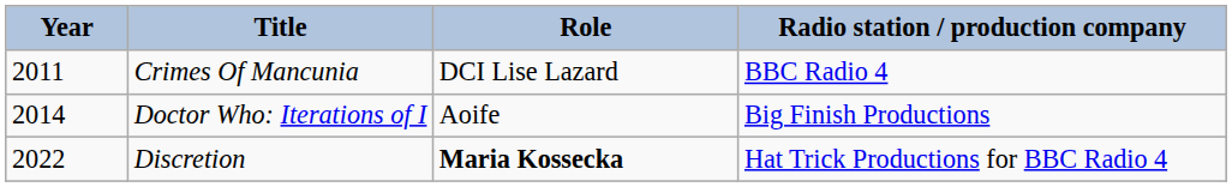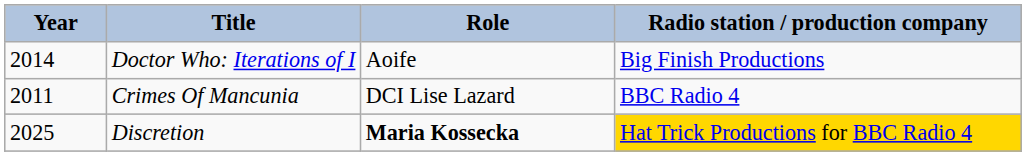rows swapped: Crimes Of Mancunia <-> Doctor Who: Iterations of I
Discretion | Year: 2022 -> 2025
Discretion | Radio station / production company: no background -> gold background
